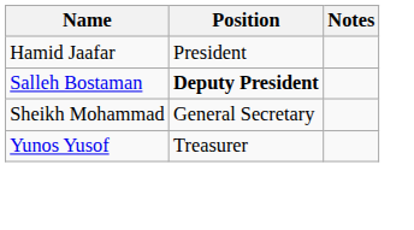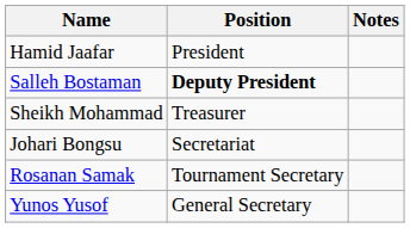Sheikh Mohammad | Position: General Secretary -> Treasurer
+ row: Johari Bongsu | Secretariat
+ row: Rosanan Samak | Tournament Secretary
Yunos Yusof | Position: Treasurer -> General Secretary
